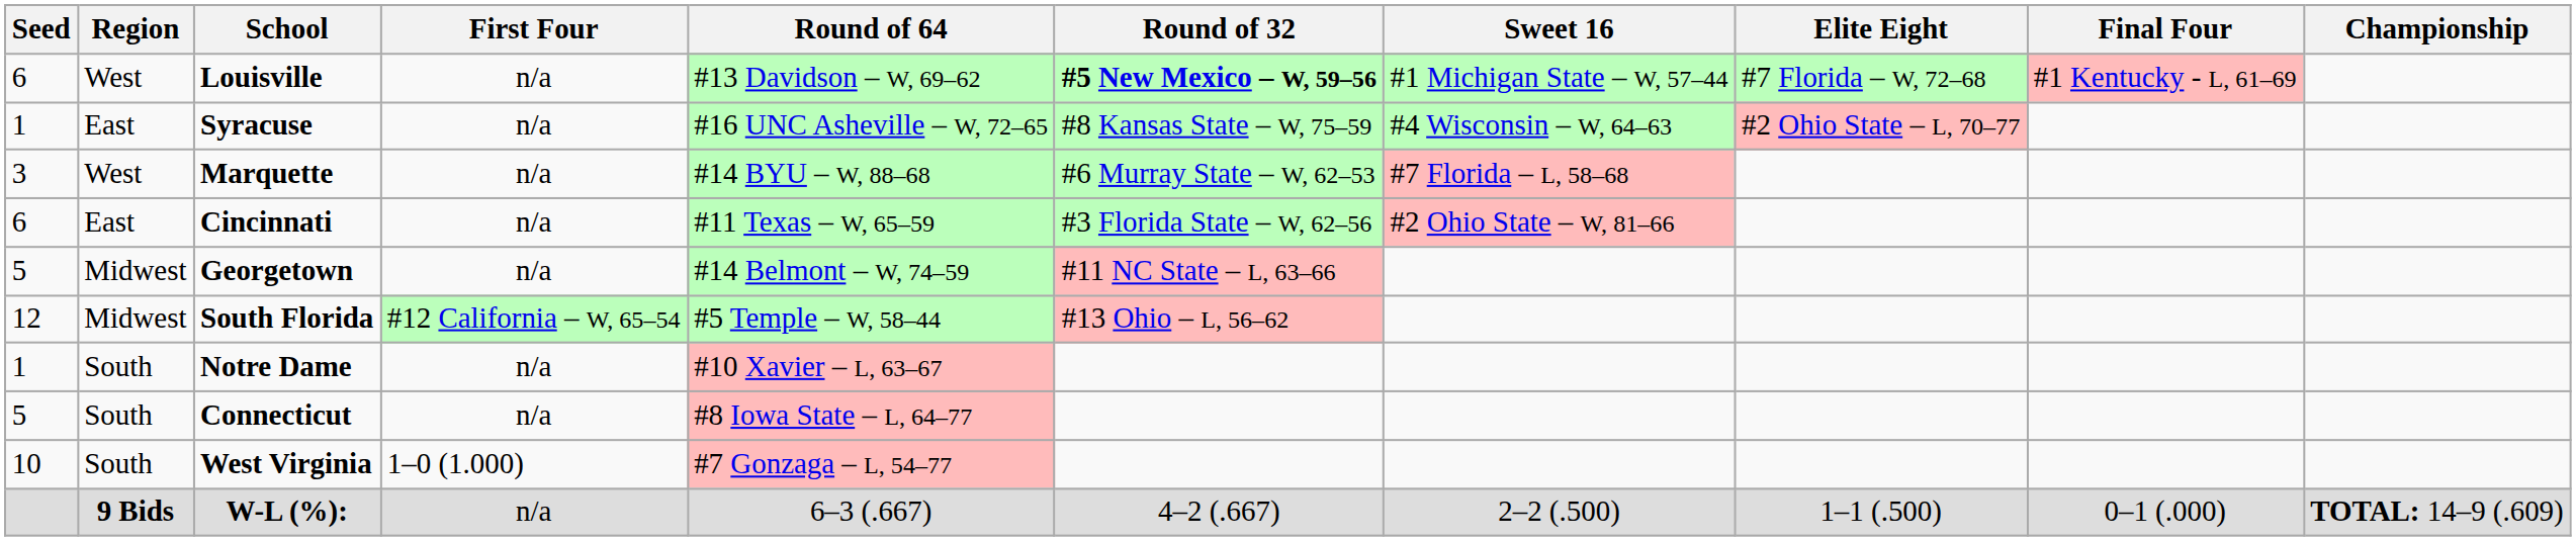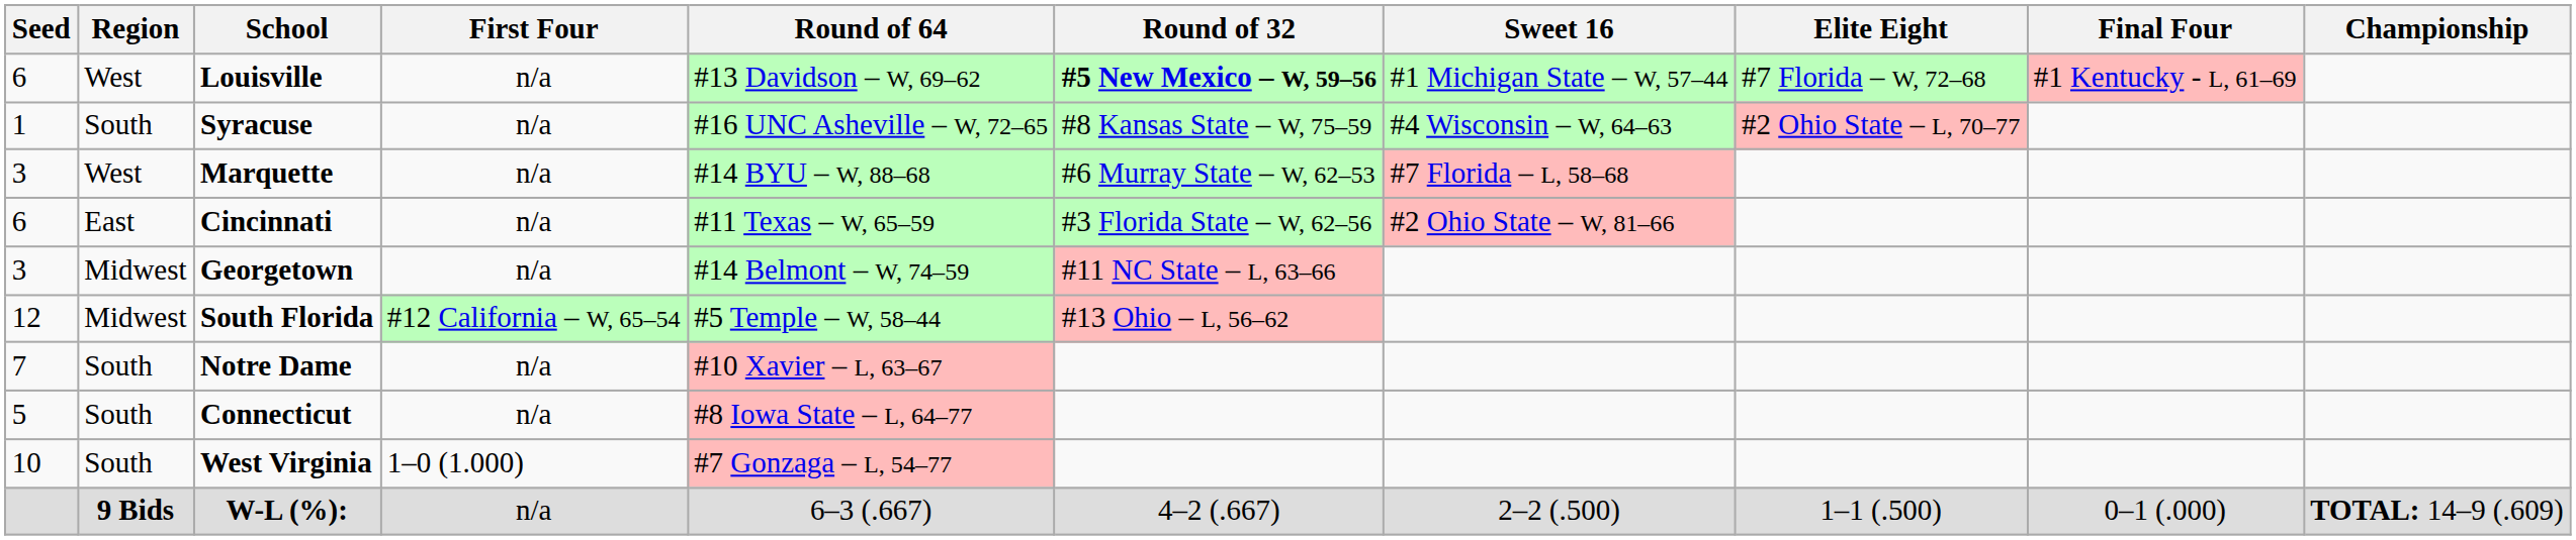Syracuse | Region: East -> South
Georgetown | Seed: 5 -> 3
Notre Dame | Seed: 1 -> 7
